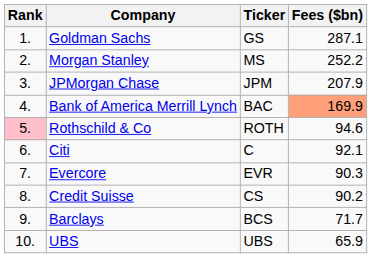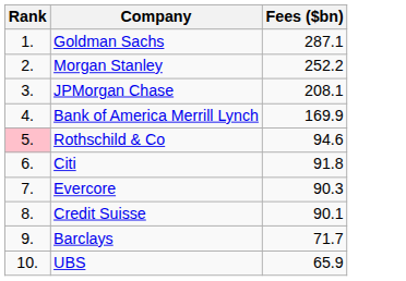- column: Ticker | GS | MS | JPM | BAC | ROTH | C | EVR | CS | BCS | UBS
JPMorgan Chase | Fees ($bn): 207.9 -> 208.1
Bank of America Merrill Lynch | Fees ($bn): lightsalmon background -> no background
Citi | Fees ($bn): 92.1 -> 91.8
Credit Suisse | Fees ($bn): 90.2 -> 90.1
